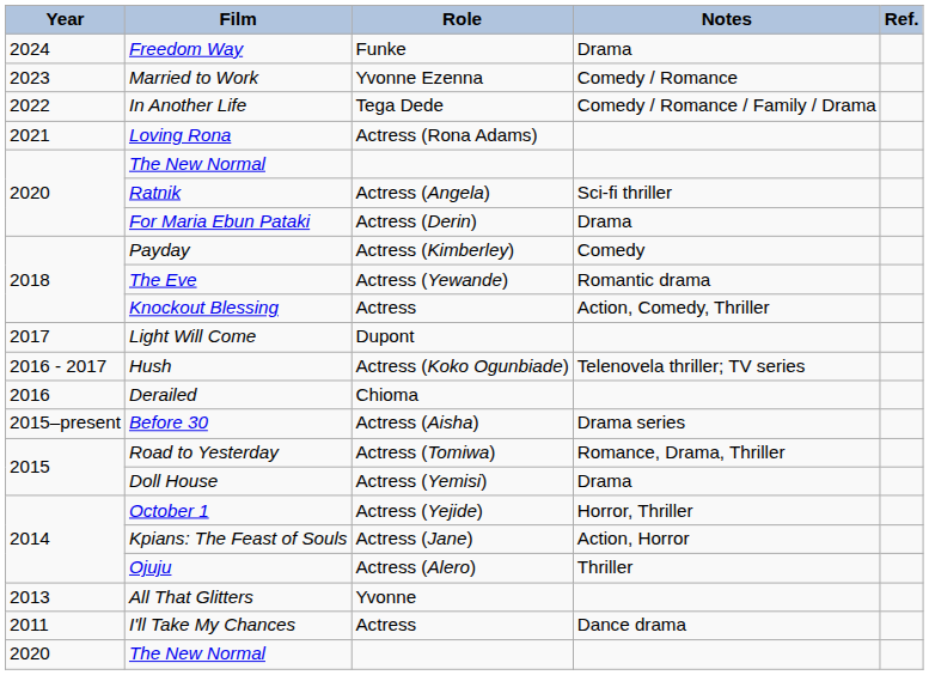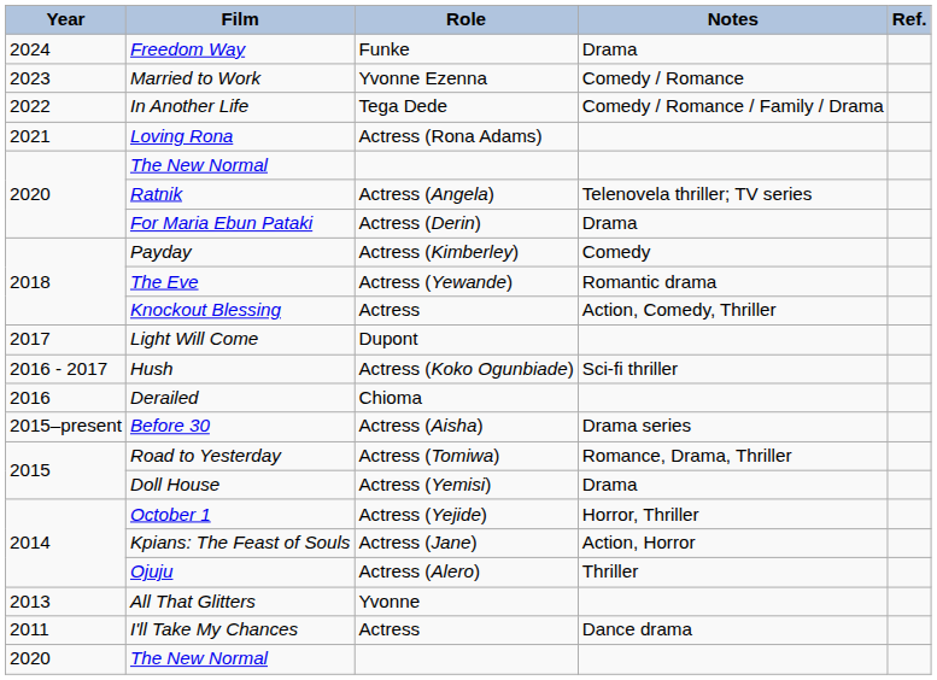Ratnik | Notes: Sci-fi thriller -> Telenovela thriller; TV series
Hush | Notes: Telenovela thriller; TV series -> Sci-fi thriller
